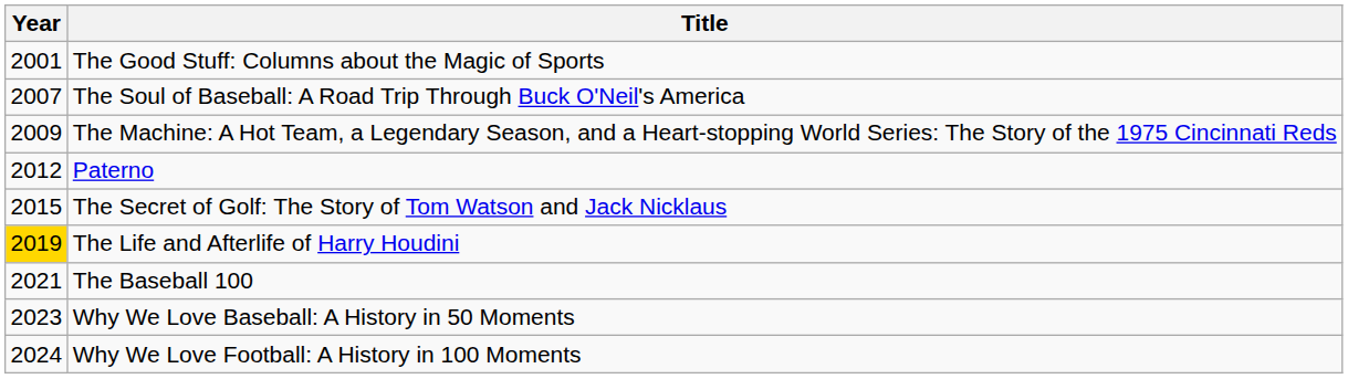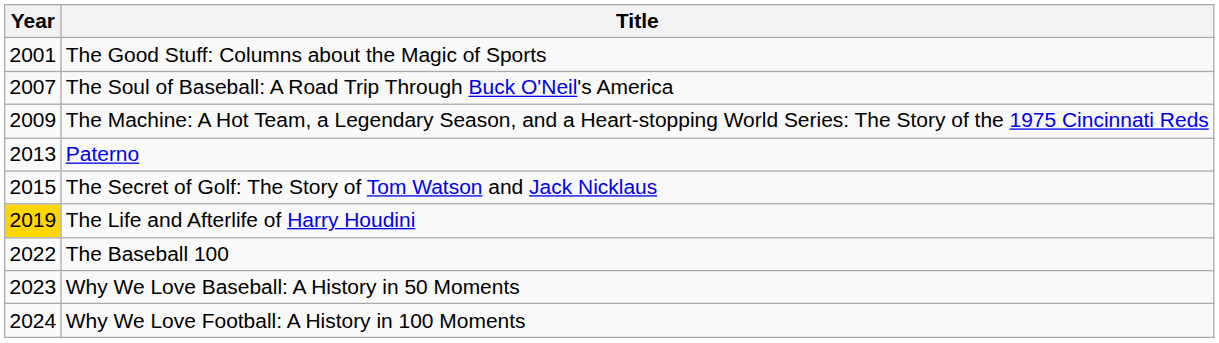Paterno | Year: 2012 -> 2013
The Baseball 100 | Year: 2021 -> 2022
